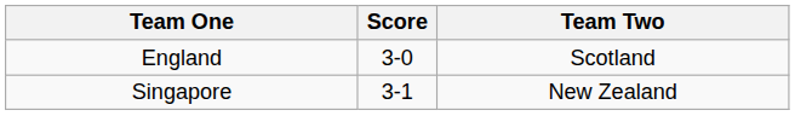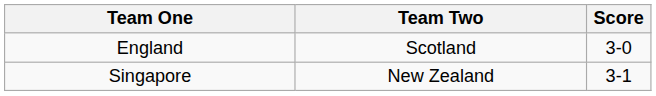columns swapped: Team Two <-> Score
